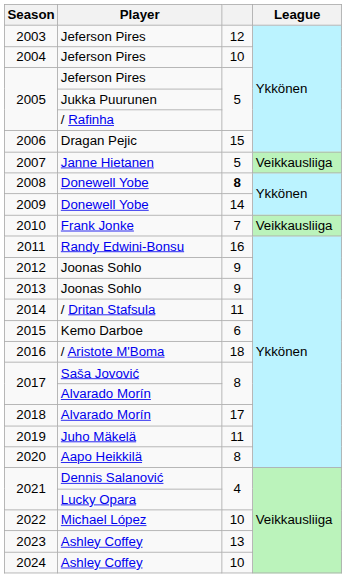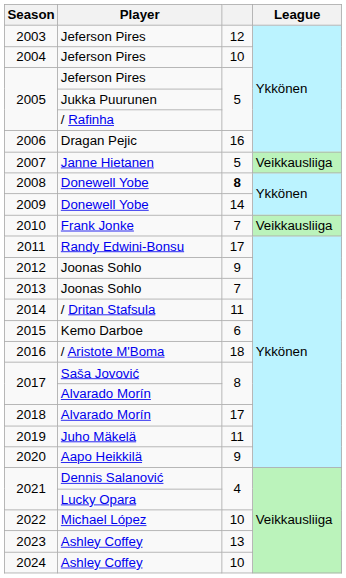2006 | column 3: 15 -> 16
2011 | column 3: 16 -> 17
2013 | column 3: 9 -> 7
2020 | column 3: 8 -> 9
